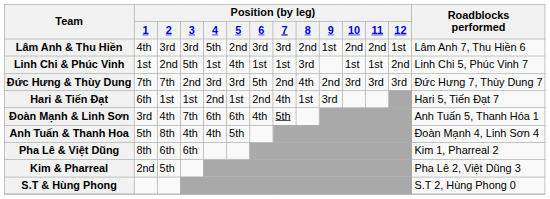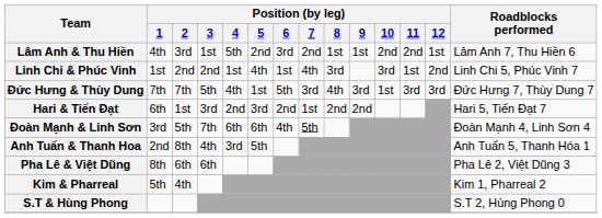Lâm Anh & Thu Hiền | Position (by leg) / 3: 3rd -> 1st
Lâm Anh & Thu Hiền | Position (by leg) / 7: 3rd -> 2nd
Lâm Anh & Thu Hiền | Position (by leg) / 8: 2nd -> 1st
Linh Chi & Phúc Vinh | Position (by leg) / 3: 5th -> 2nd
Linh Chi & Phúc Vinh | Position (by leg) / 7: 1st -> 4th
Linh Chi & Phúc Vinh | Position (by leg) / 10: 1st -> 3rd
Đức Hưng & Thùy Dung | Position (by leg) / 3: 2nd -> 5th
Đức Hưng & Thùy Dung | Position (by leg) / 4: 3rd -> 4th
Đức Hưng & Thùy Dung | Position (by leg) / 5: 3rd -> 1st
Đức Hưng & Thùy Dung | Position (by leg) / 7: 2nd -> 3rd
Đức Hưng & Thùy Dung | Position (by leg) / 9: 2nd -> 3rd
Đức Hưng & Thùy Dung | Position (by leg) / 10: 3rd -> 1st
Hari & Tiến Đạt | Position (by leg) / 3: 1st -> 3rd
Hari & Tiến Đạt | Position (by leg) / 5: 1st -> 3rd
Hari & Tiến Đạt | Position (by leg) / 7: 4th -> 1st
Hari & Tiến Đạt | Position (by leg) / 8: 1st -> 2nd
Hari & Tiến Đạt | Position (by leg) / 9: 3rd -> 2nd
Đoàn Mạnh & Linh Sơn | Position (by leg) / 2: 4th -> 5th
Đoàn Mạnh & Linh Sơn | Roadblocks performed: Anh Tuấn 5, Thanh Hóa 1 -> Đoàn Mạnh 4, Linh Sơn 4
Anh Tuấn & Thanh Hoa | Position (by leg) / 1: 5th -> 2nd
Anh Tuấn & Thanh Hoa | Position (by leg) / 4: 4th -> 3rd
Anh Tuấn & Thanh Hoa | Roadblocks performed: Đoàn Mạnh 4, Linh Sơn 4 -> Anh Tuấn 5, Thanh Hóa 1
Pha Lê & Việt Dũng | Roadblocks performed: Kim 1, Pharreal 2 -> Pha Lê 2, Việt Dũng 3
Kim & Pharreal | Position (by leg) / 1: 2nd -> 5th
Kim & Pharreal | Position (by leg) / 2: 5th -> 4th
Kim & Pharreal | Roadblocks performed: Pha Lê 2, Việt Dũng 3 -> Kim 1, Pharreal 2
